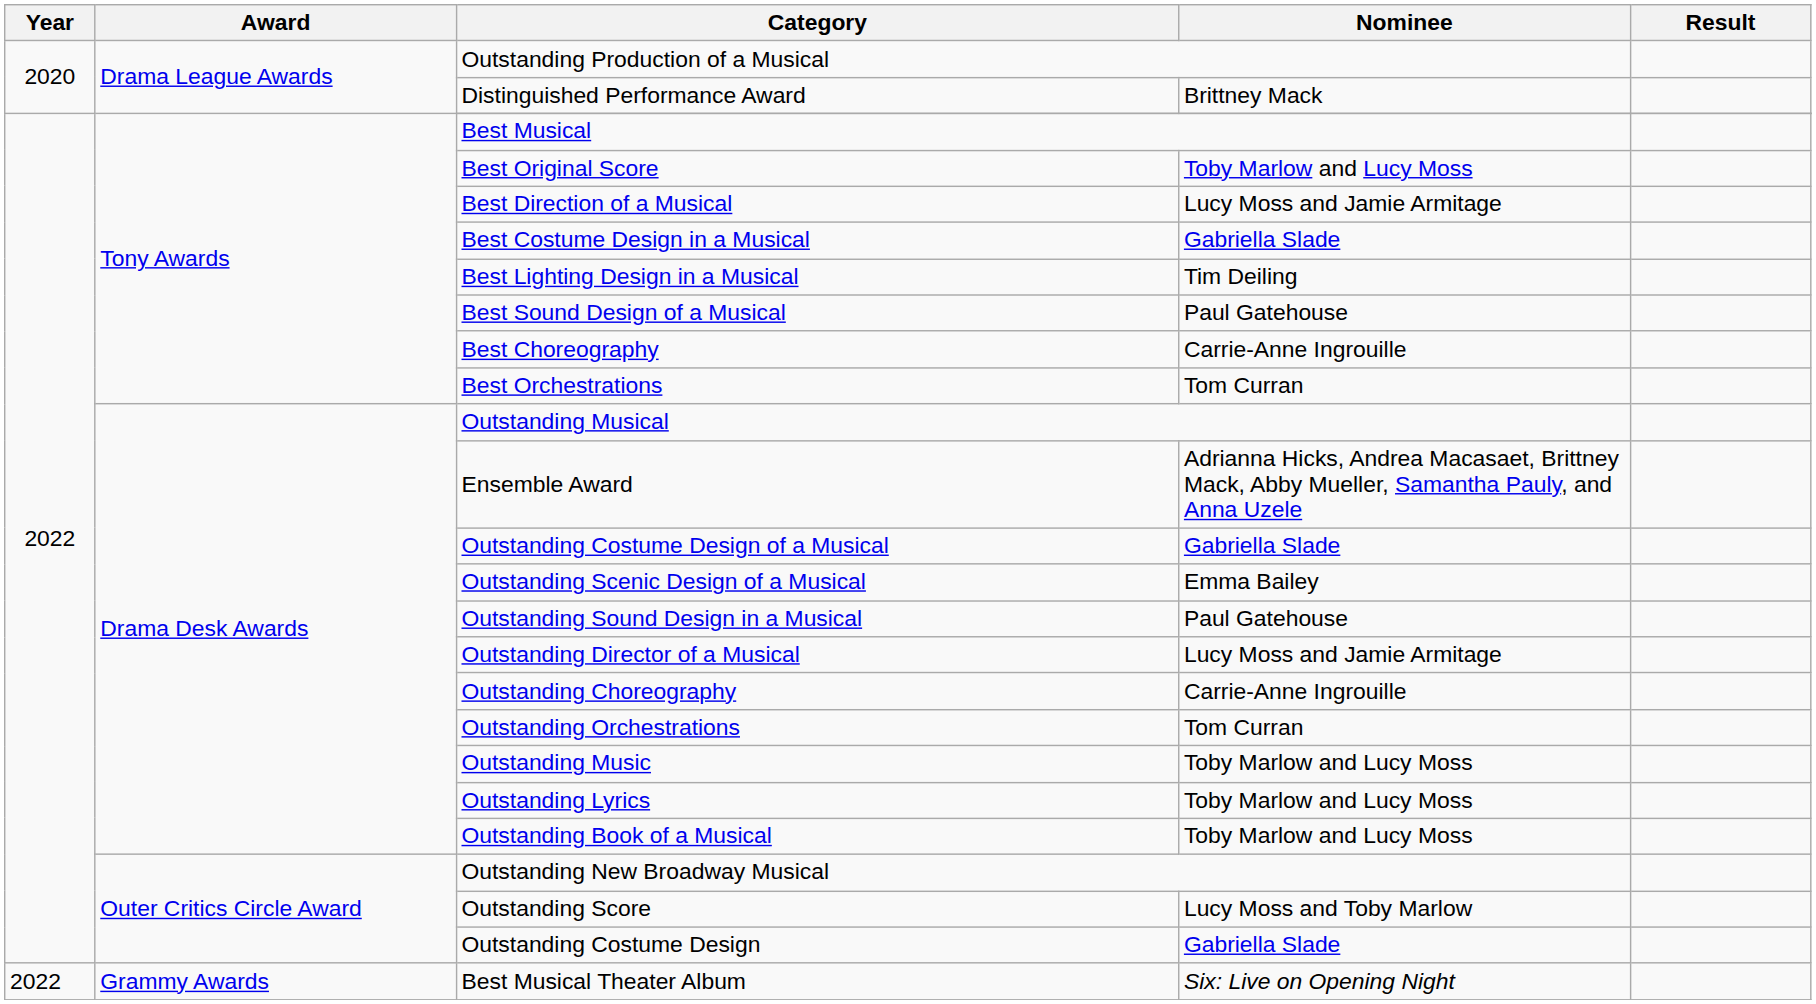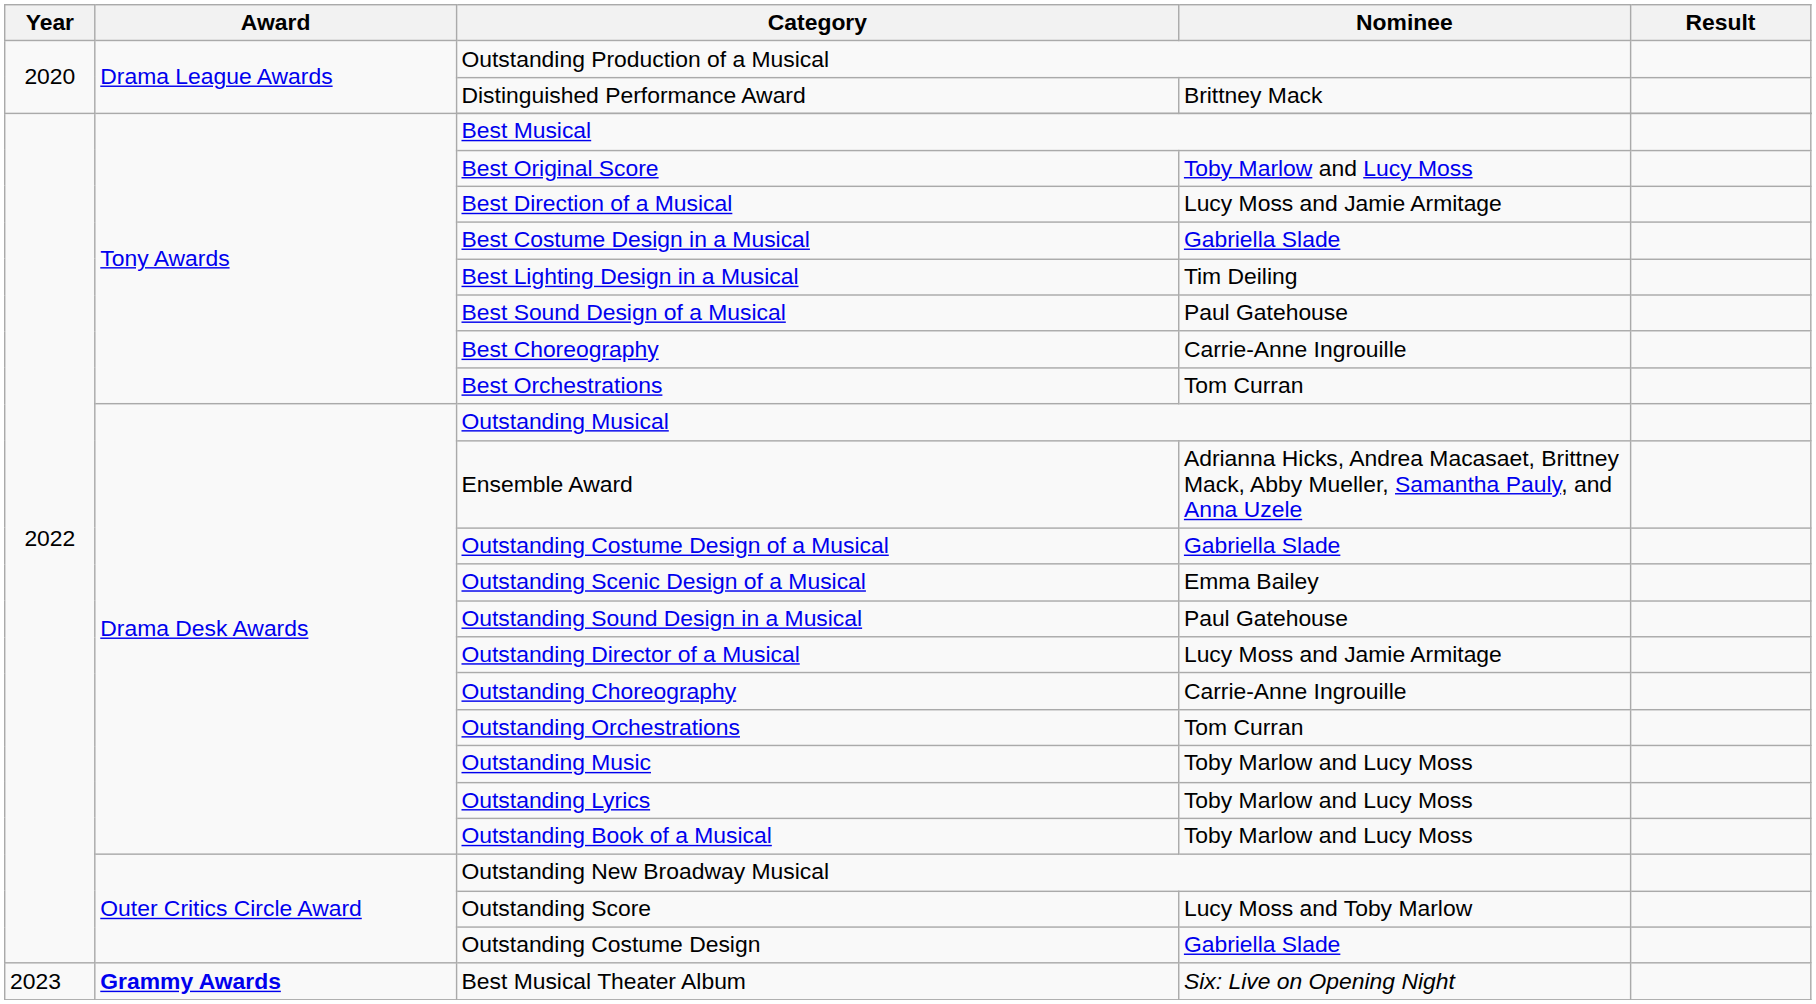Best Musical Theater Album | Year: 2022 -> 2023
Best Musical Theater Album | Award: normal -> bold
